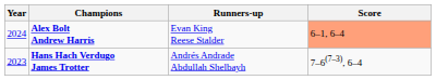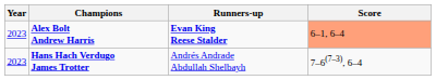Alex Bolt Andrew Harris | Year: 2024 -> 2023
Alex Bolt Andrew Harris | Runners-up: normal -> bold
